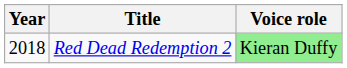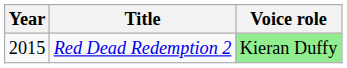Red Dead Redemption 2 | Year: 2018 -> 2015
